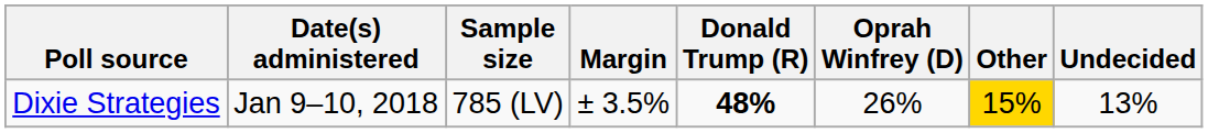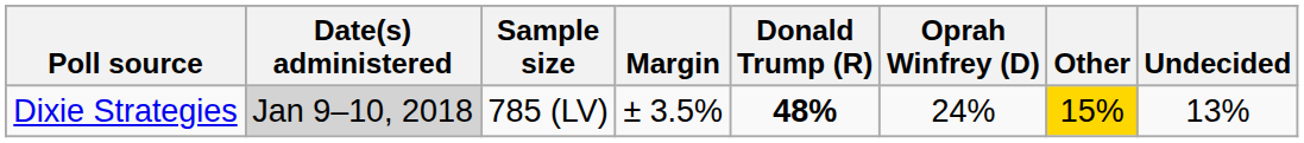Dixie Strategies | Date(s) administered: no background -> lightgrey background
Dixie Strategies | Oprah Winfrey (D): 26% -> 24%
